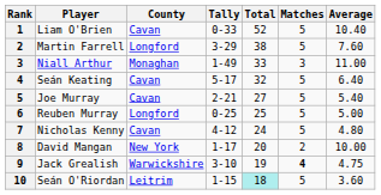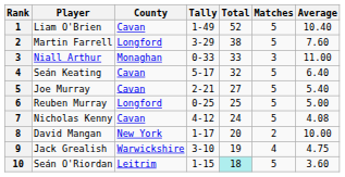Liam O'Brien | Tally: 0-33 -> 1-49
Niall Arthur | Tally: 1-49 -> 0-33
Nicholas Kenny | Average: 4.80 -> 4.08
Jack Grealish | Matches: bold -> normal
